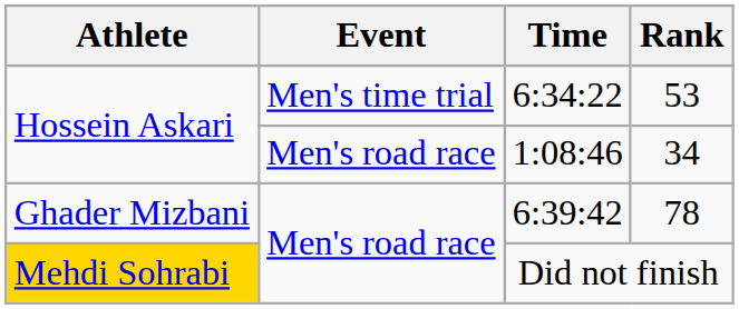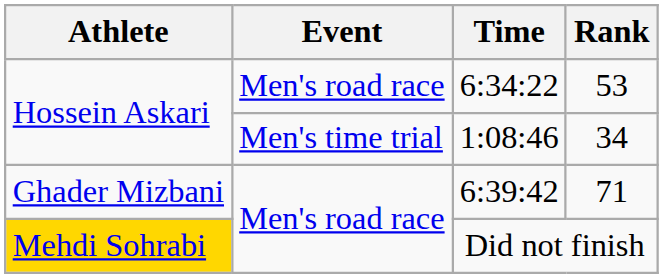6:34:22 | Event: Men's time trial -> Men's road race
1:08:46 | Event: Men's road race -> Men's time trial
6:39:42 | Rank: 78 -> 71
